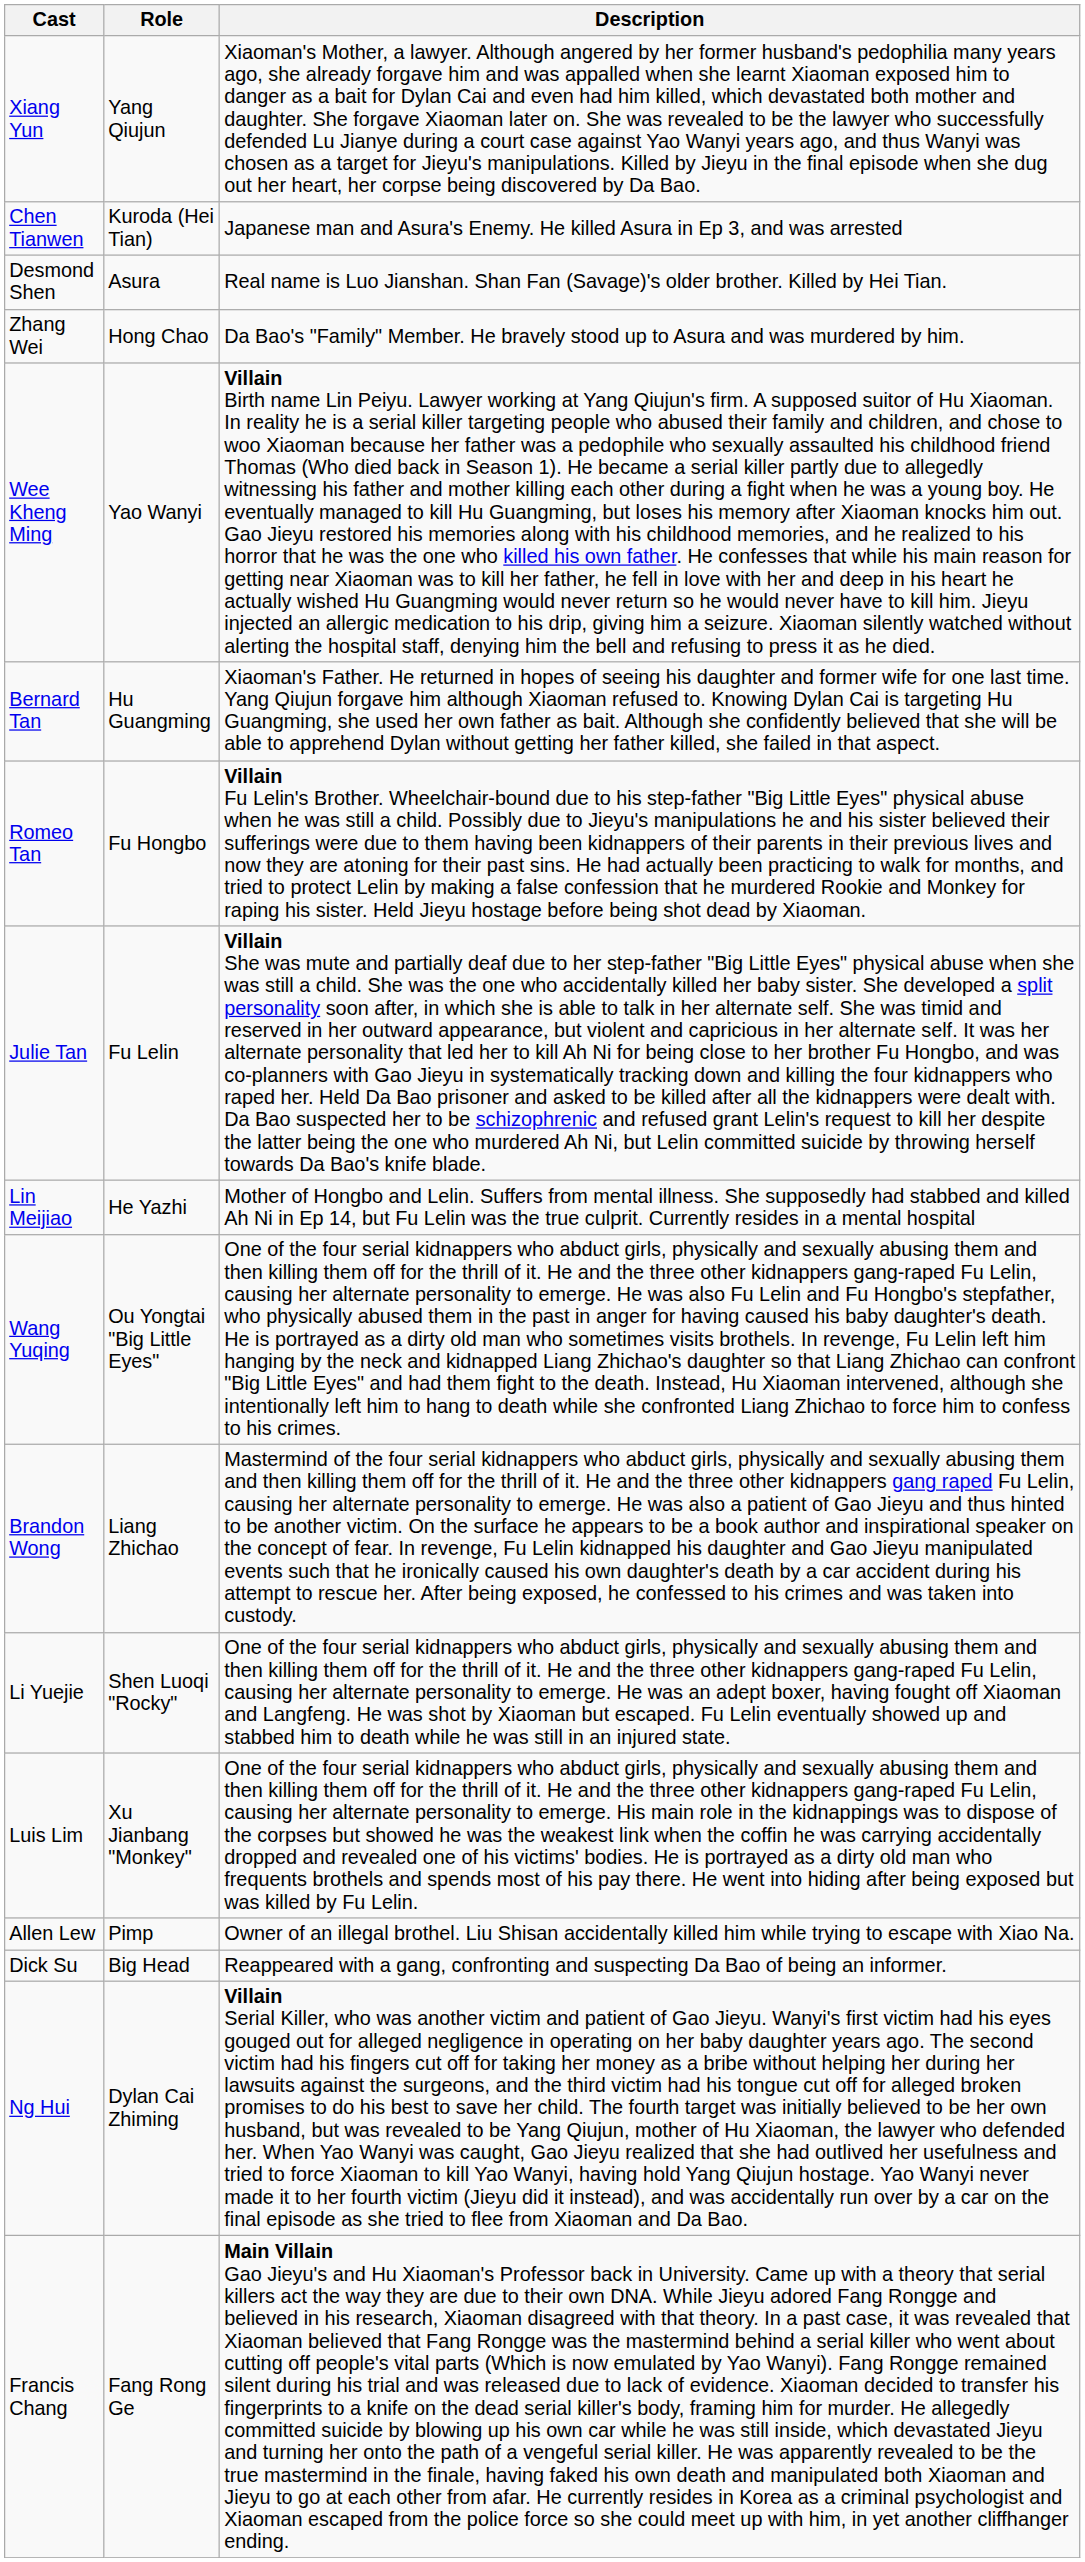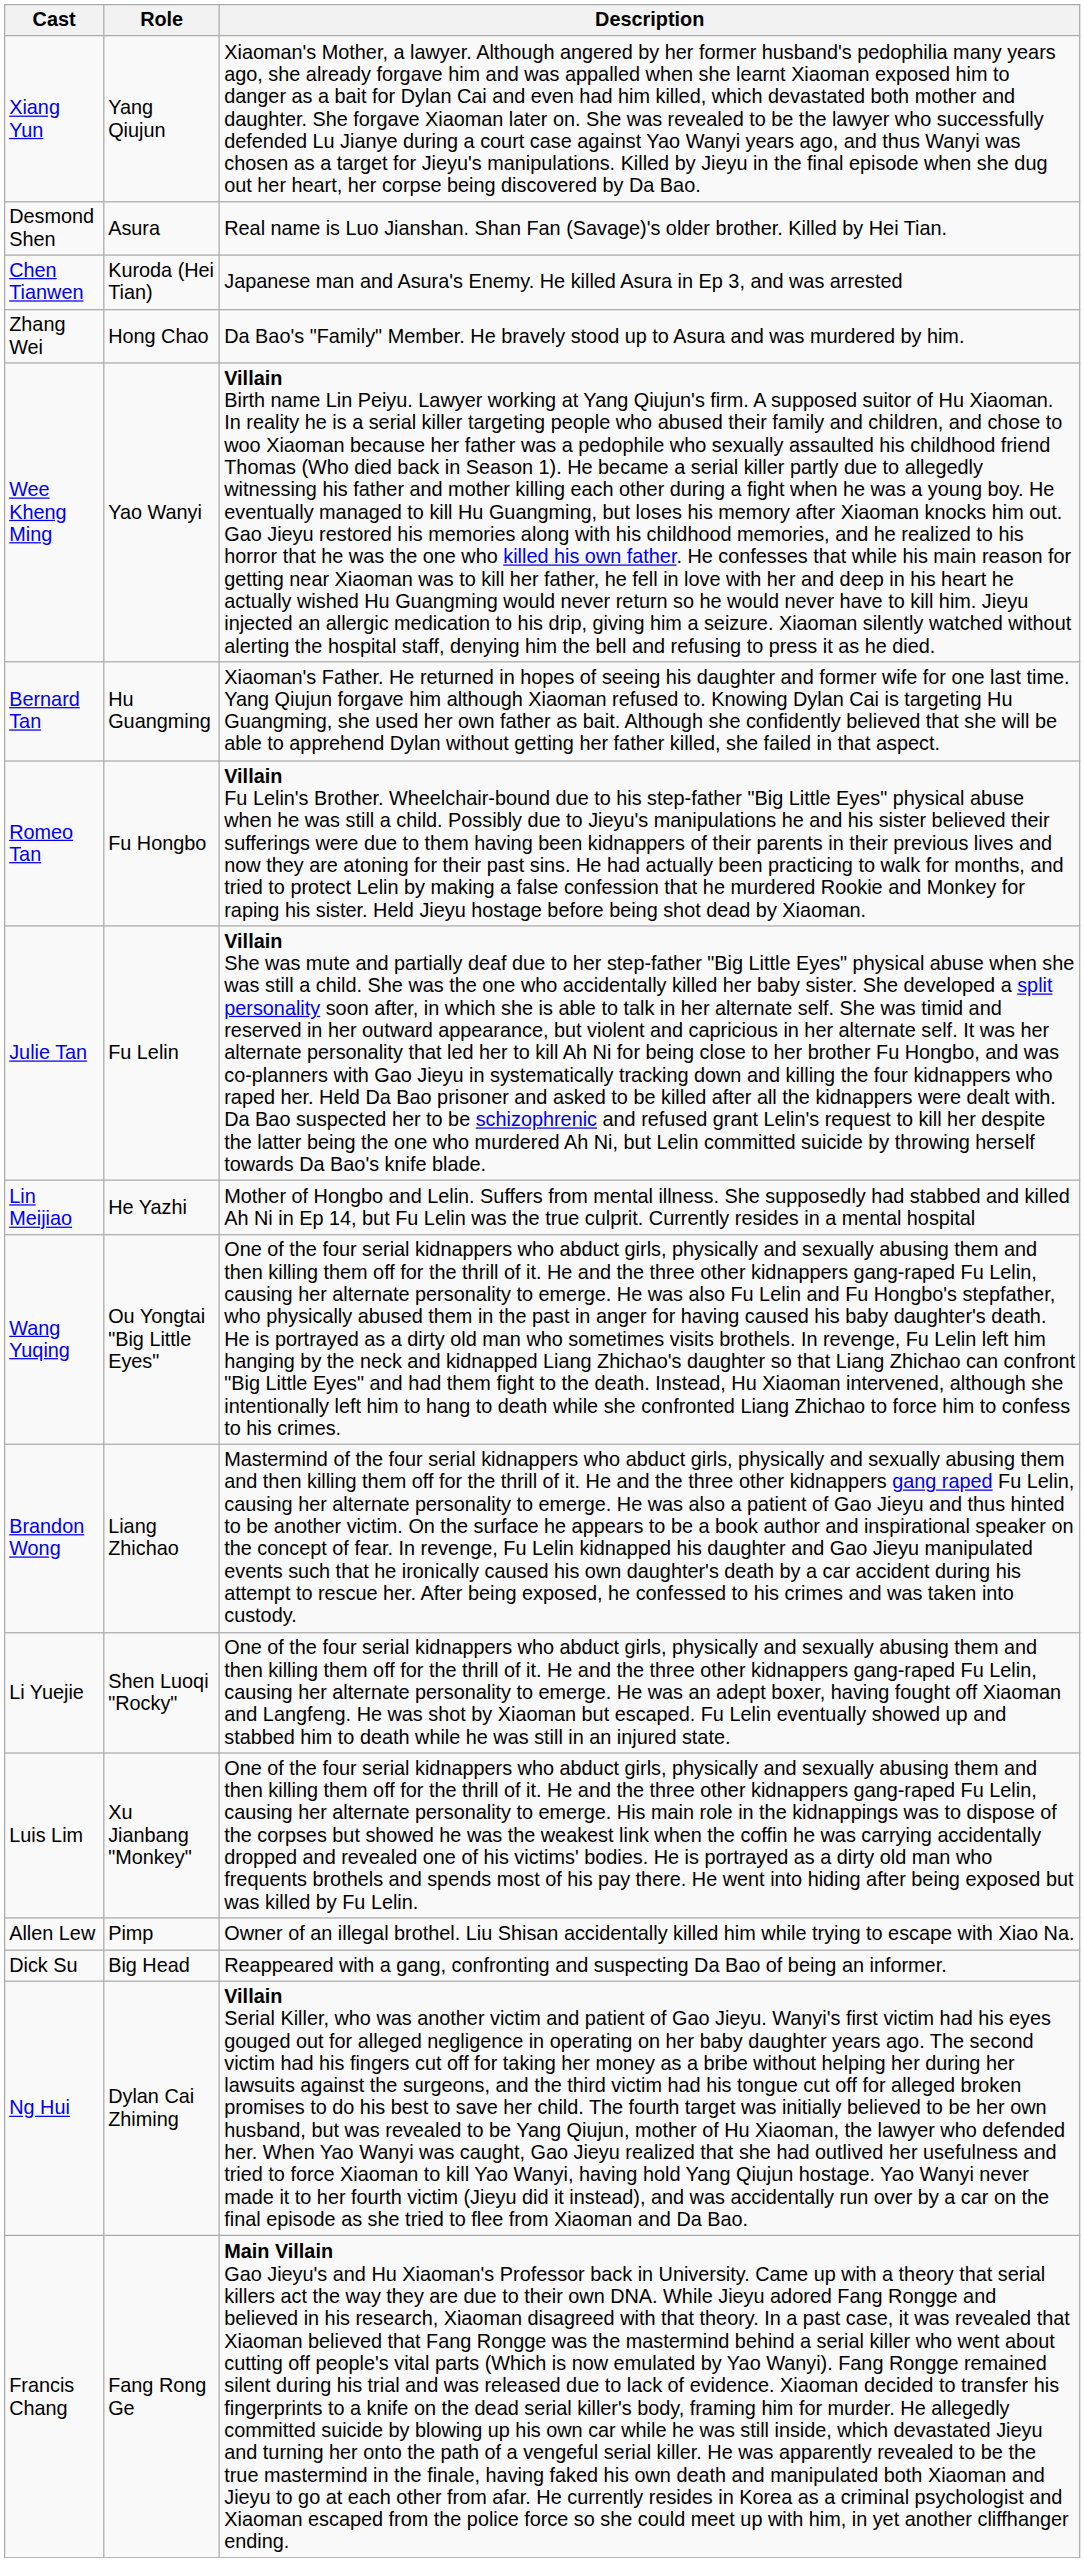rows swapped: Desmond Shen <-> Chen Tianwen
